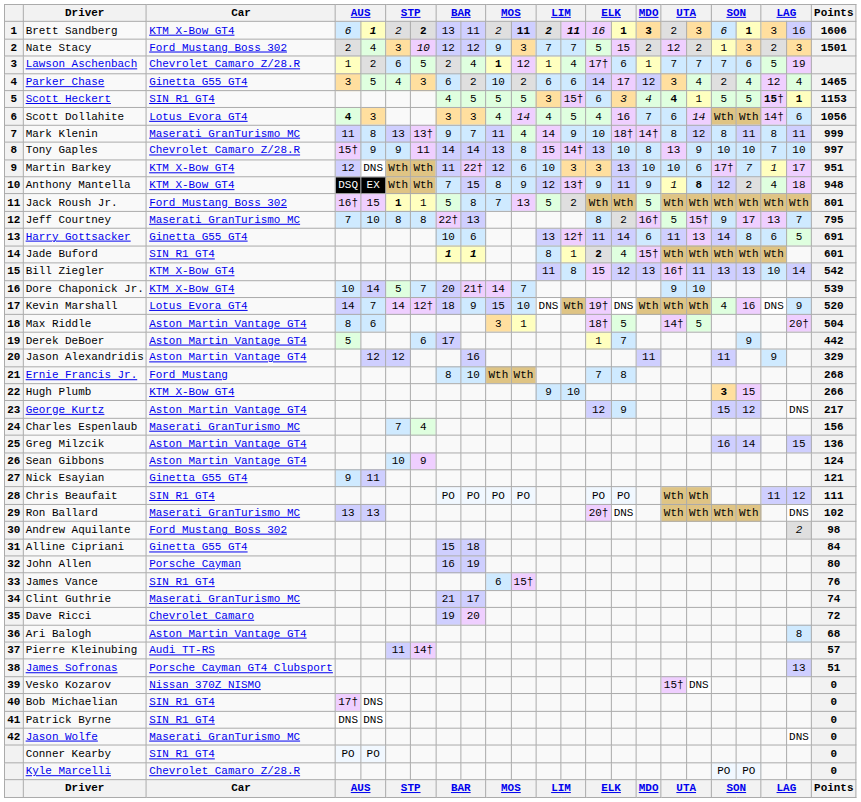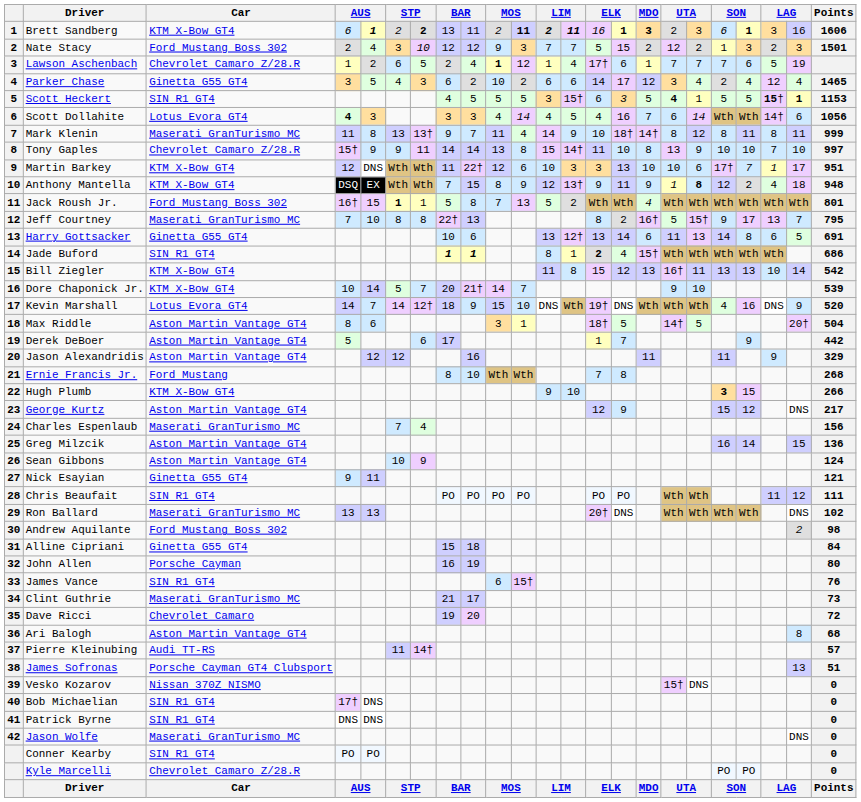Scott Heckert | MDO: 4 -> 5
Tony Gaples | column 14: 13 -> 11
Jack Roush Jr. | MDO: 5 -> 4
Harry Gottsacker | column 14: 11 -> 13
Jade Buford | Points: 601 -> 686
Clint Guthrie | Points: 74 -> 73
